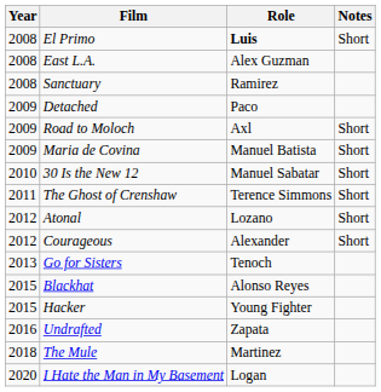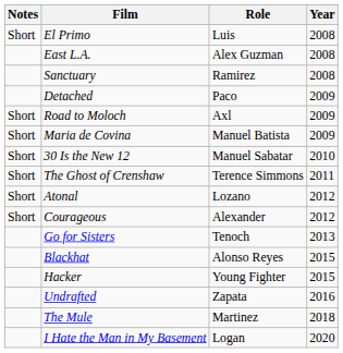columns swapped: Year <-> Notes
El Primo | Role: bold -> normal
